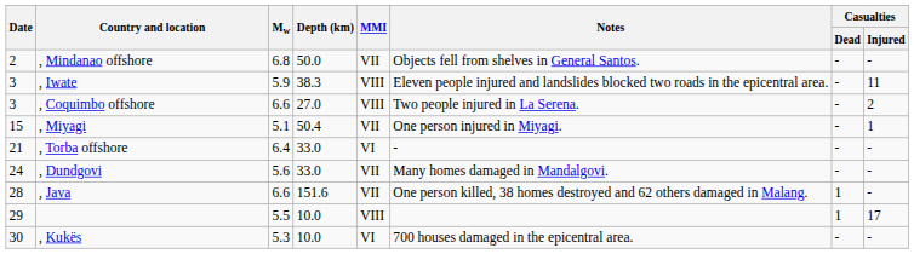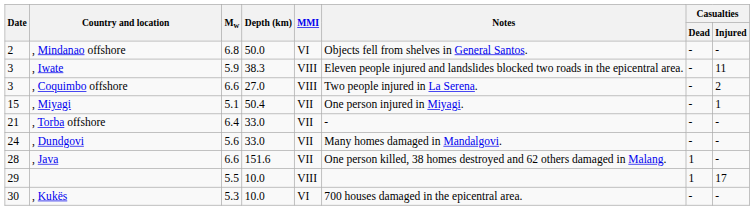, Mindanao offshore | MMI: VII -> VI
, Torba offshore | MMI: VI -> VII
